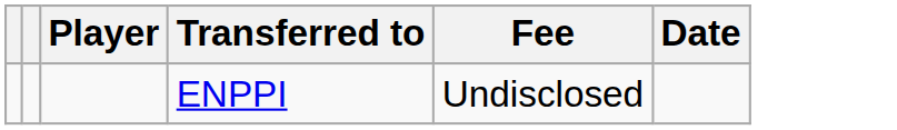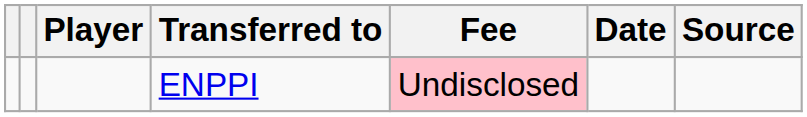+ column: Source
ENPPI | Fee: no background -> pink background
